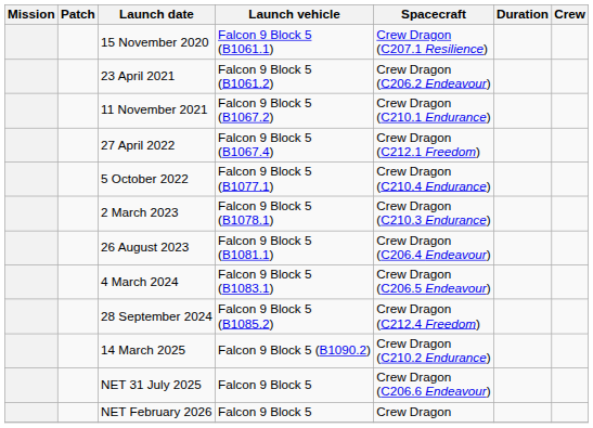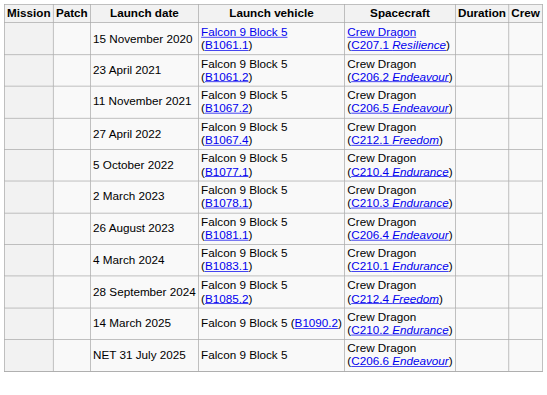11 November 2021 | Spacecraft: Crew Dragon (C210.1 Endurance) -> Crew Dragon (C206.5 Endeavour)
4 March 2024 | Spacecraft: Crew Dragon (C206.5 Endeavour) -> Crew Dragon (C210.1 Endurance)
- row: NET February 2026 | Falcon 9 Block 5 | Crew Dragon
